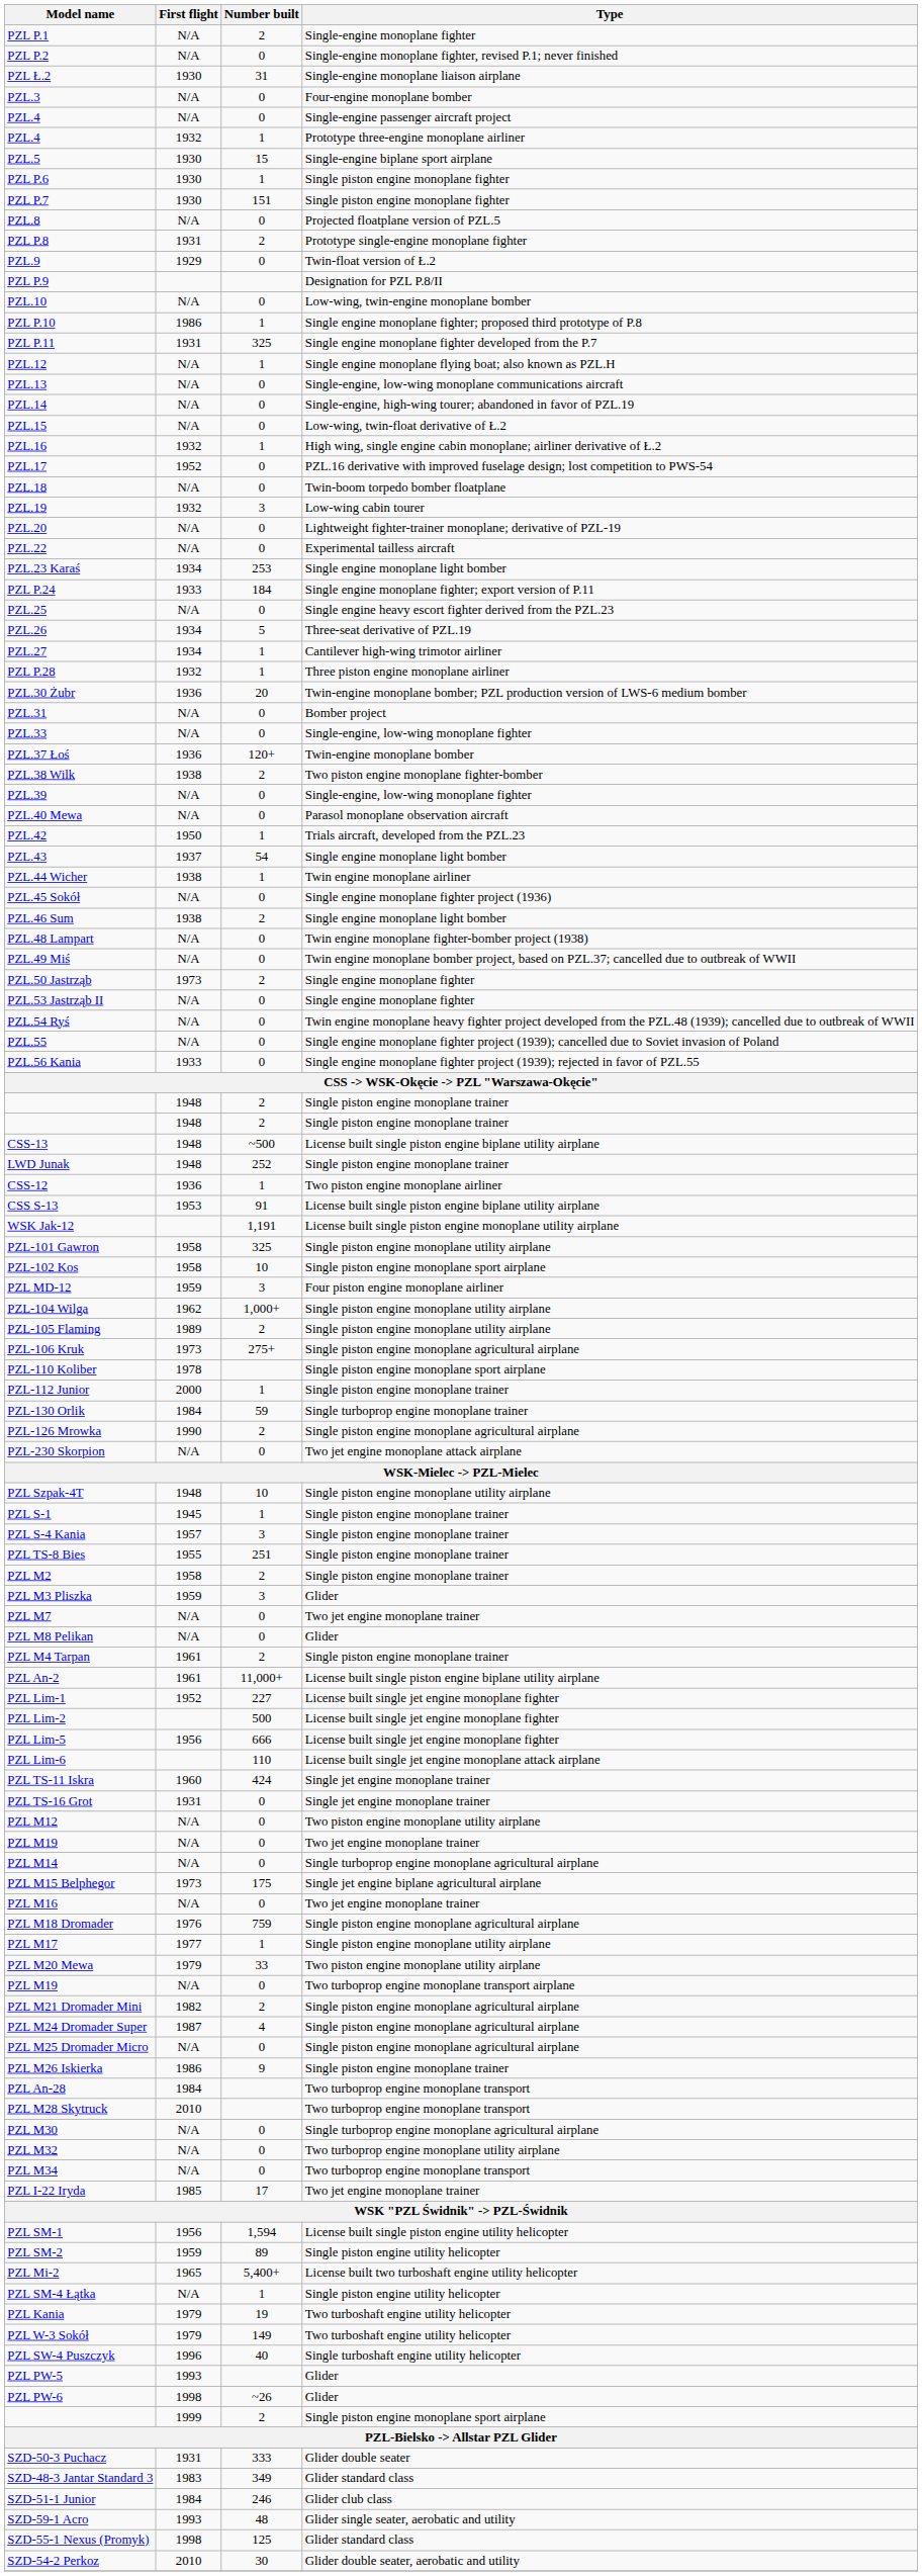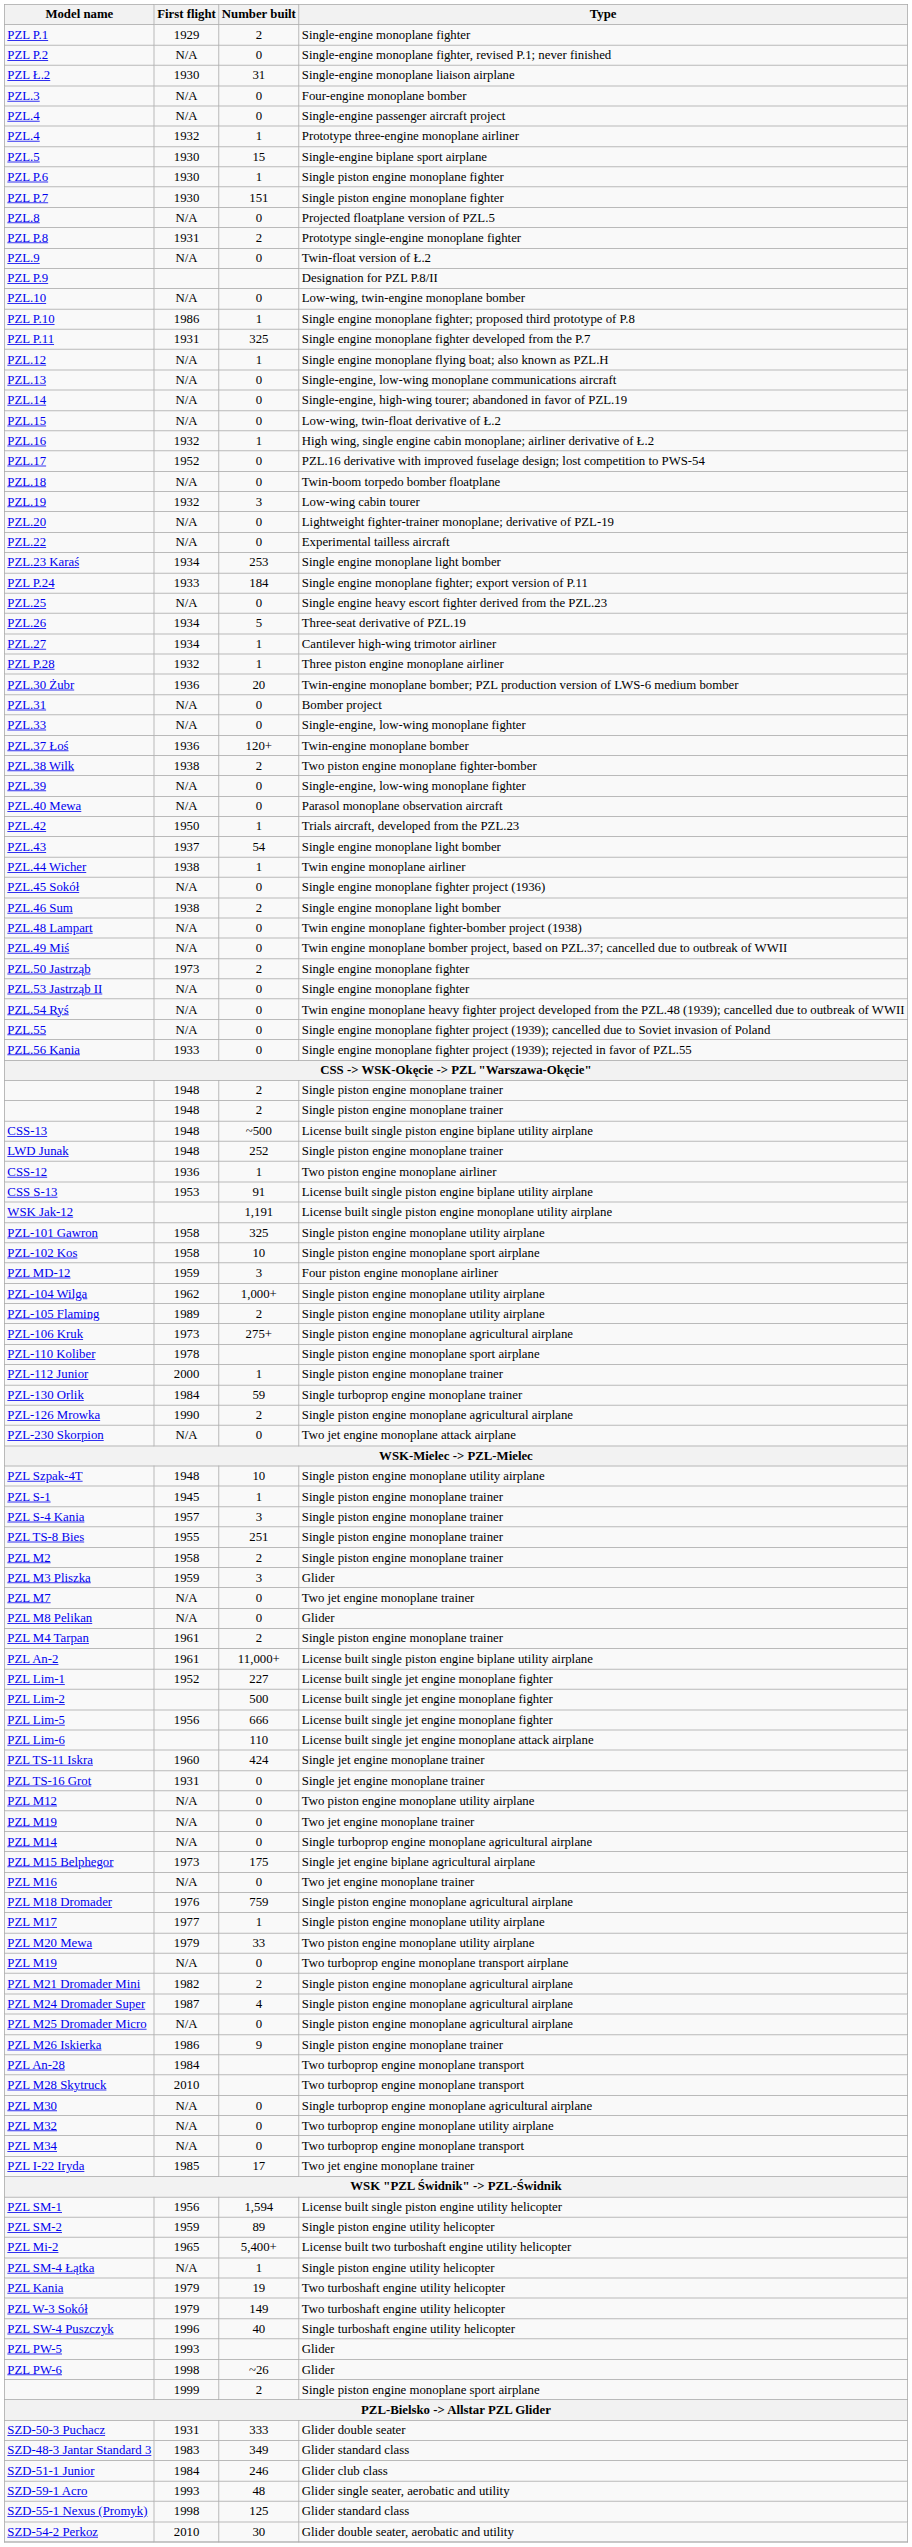PZL P.1 | First flight: N/A -> 1929
PZL.9 | First flight: 1929 -> N/A
